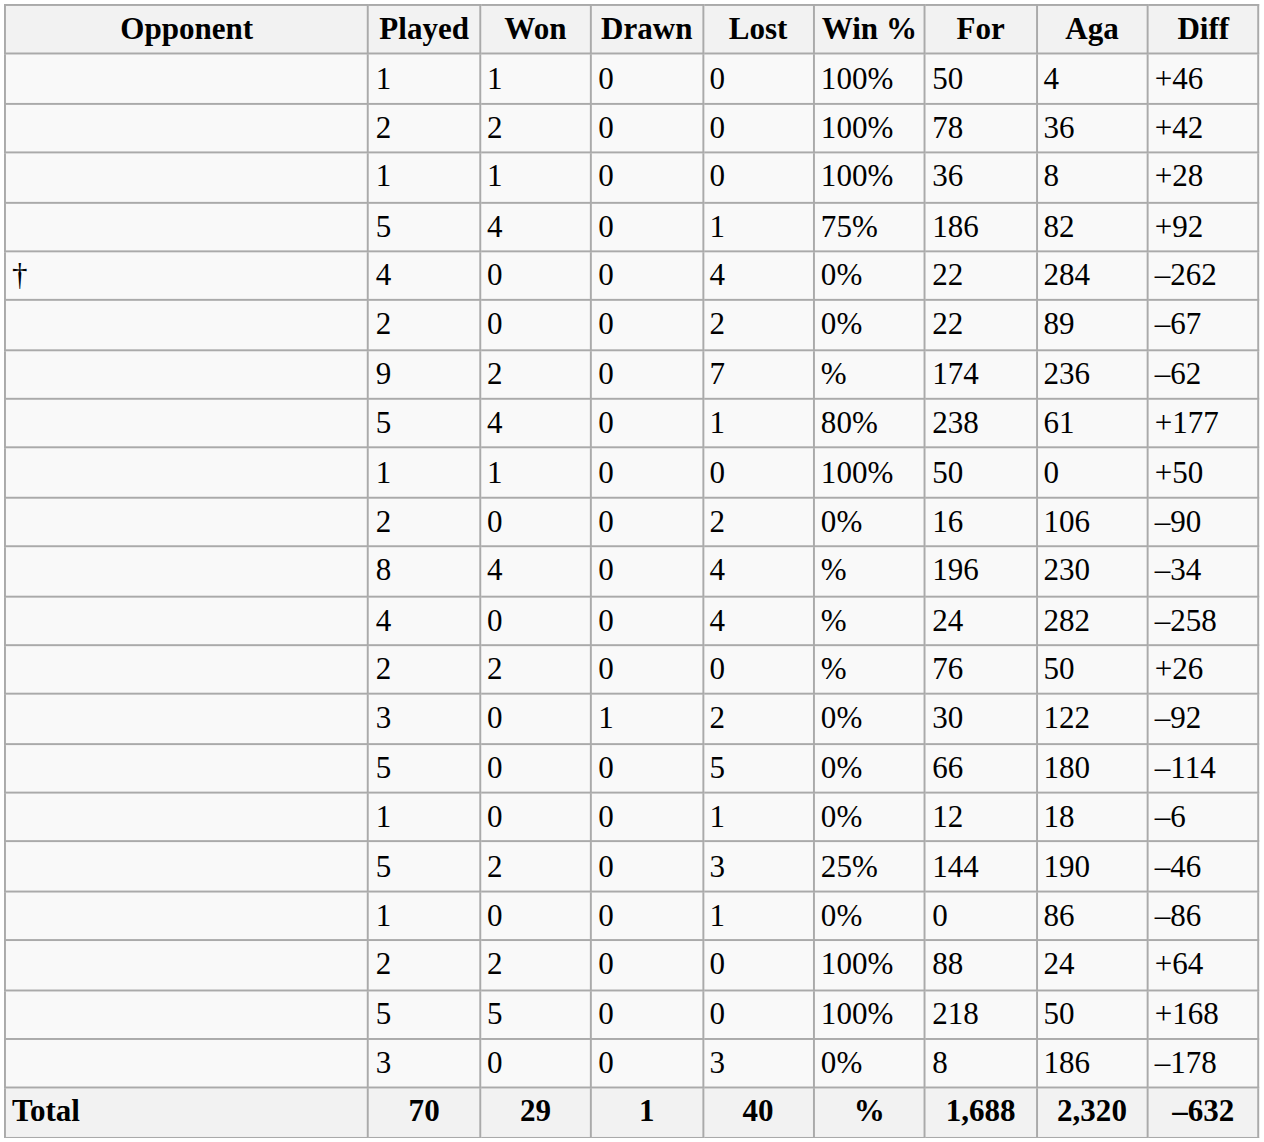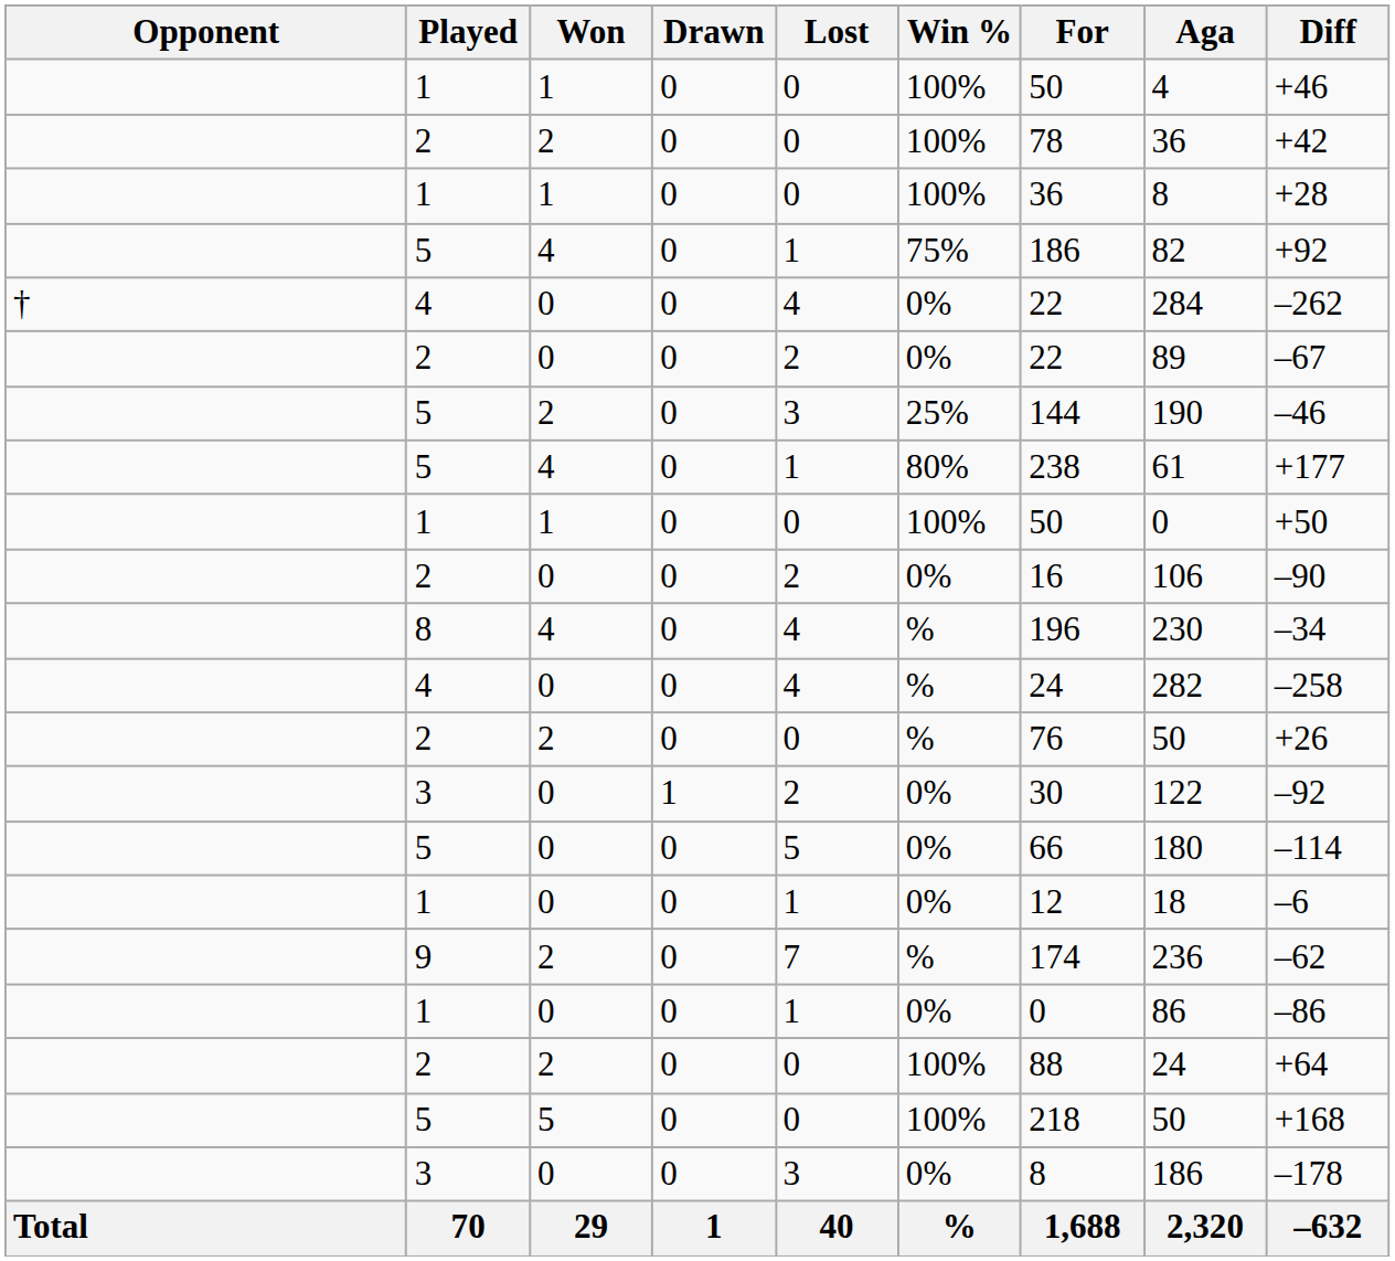rows swapped: 5 / 2 <-> 9
